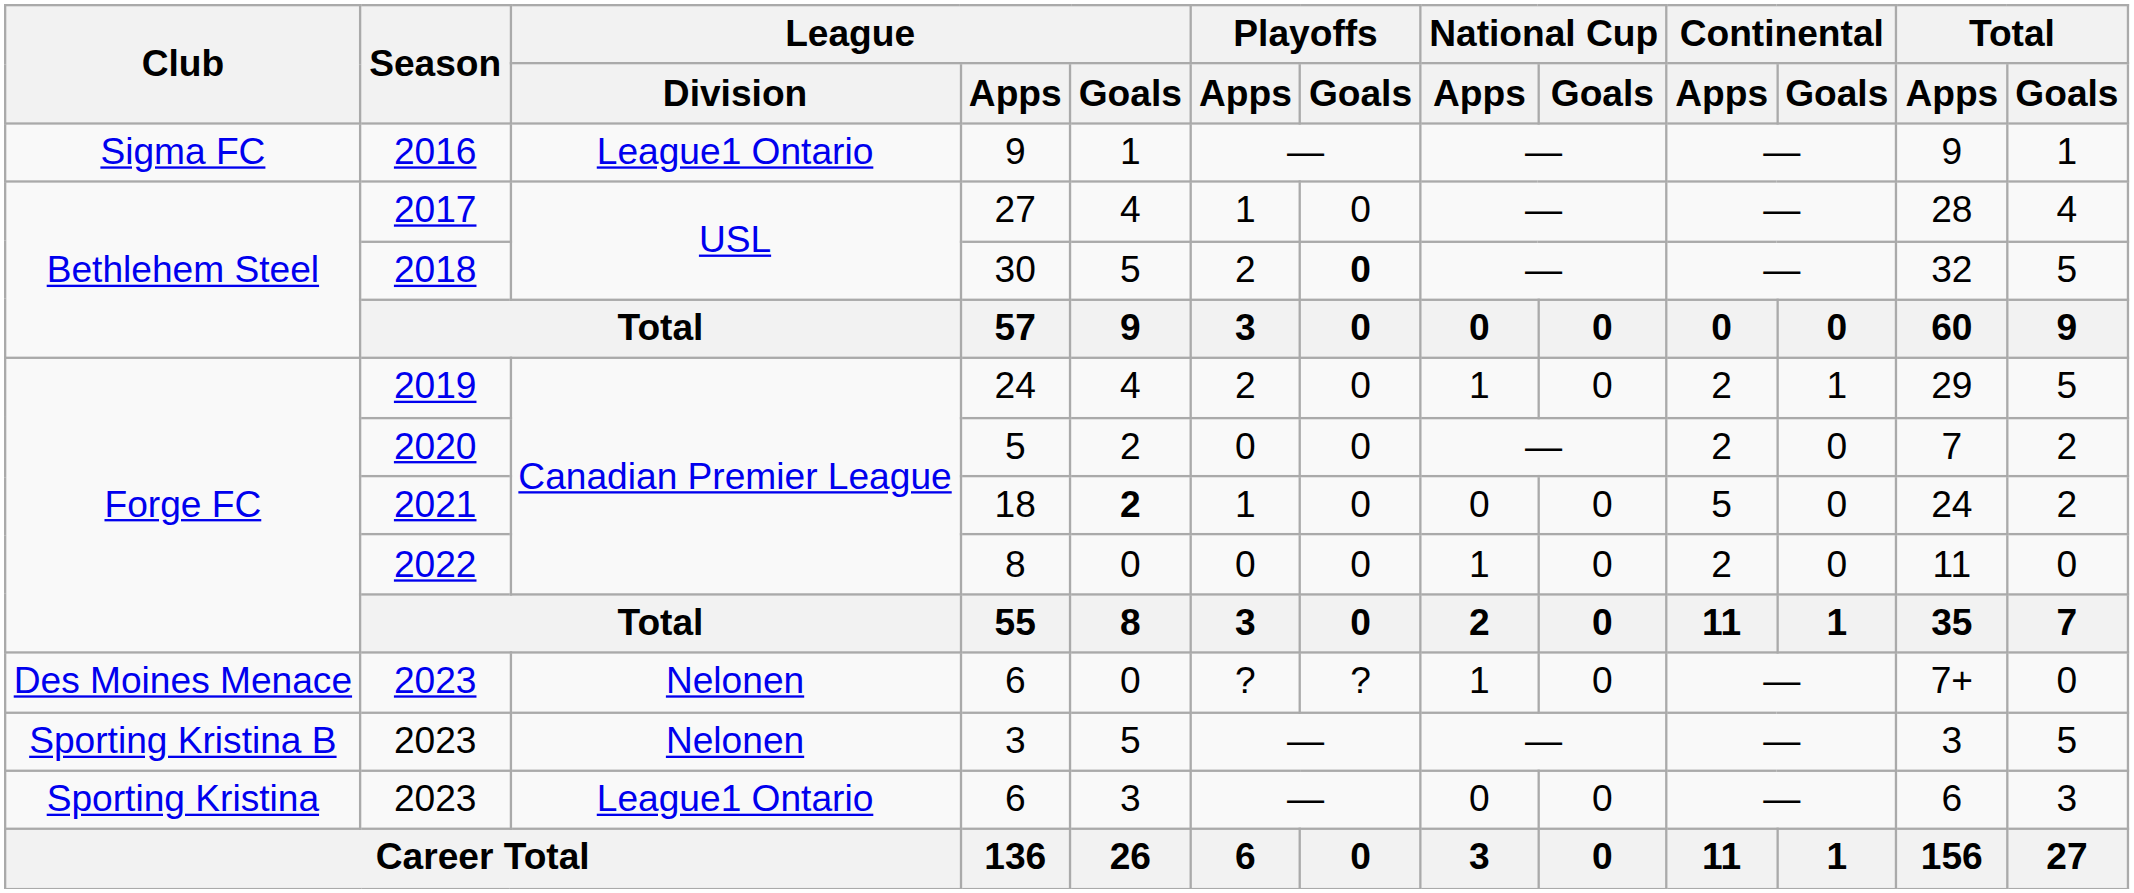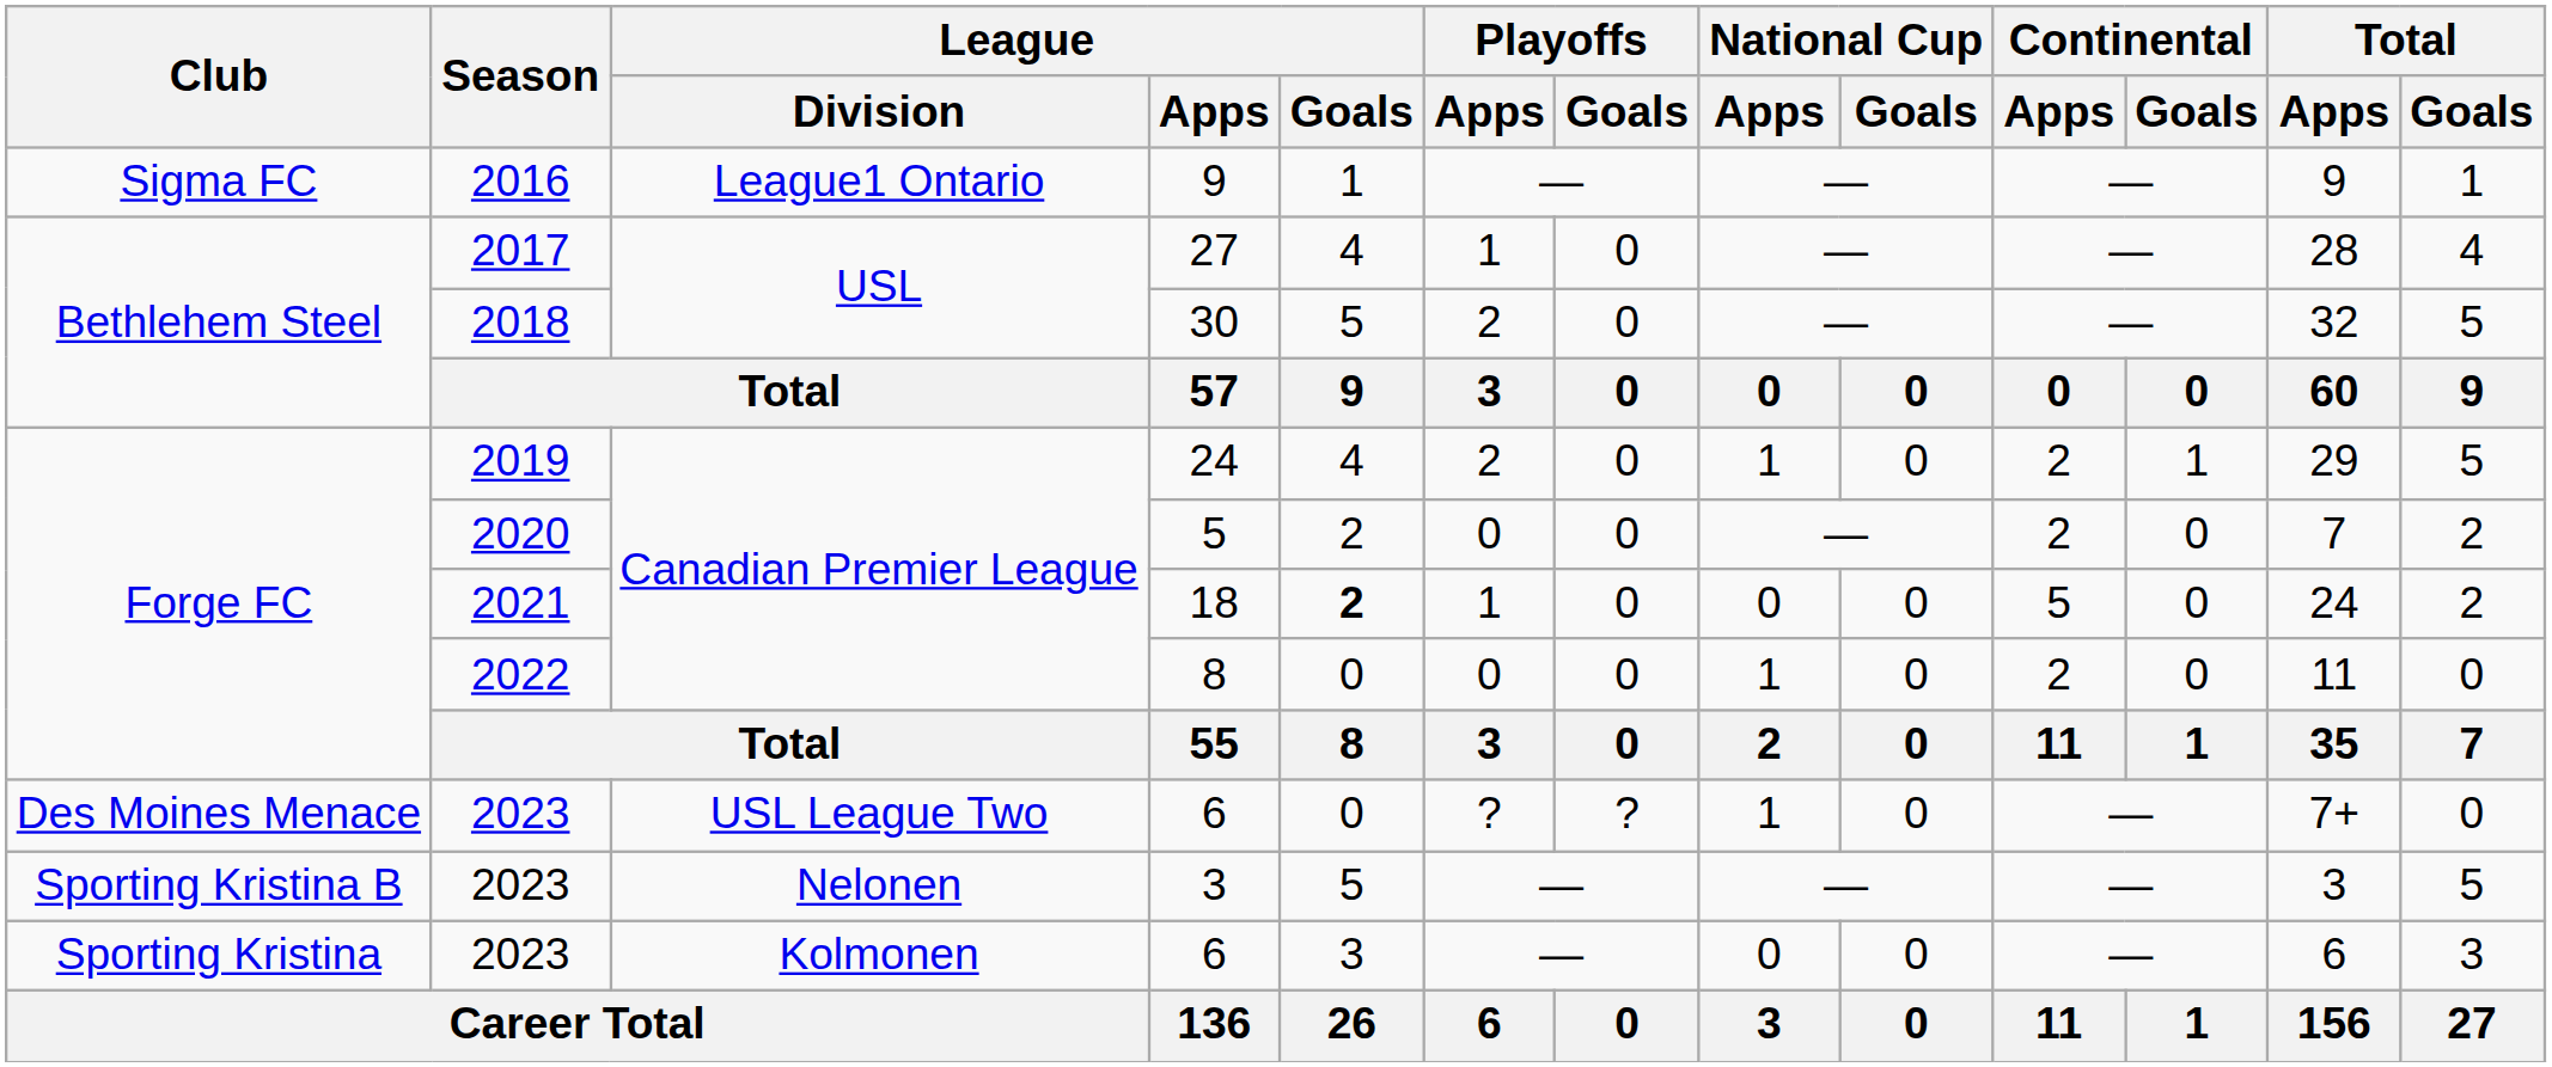30 | Playoffs / Goals: bold -> normal
Des Moines Menace / 6 | League / Division: Nelonen -> USL League Two
Sporting Kristina / 6 | League / Division: League1 Ontario -> Kolmonen
